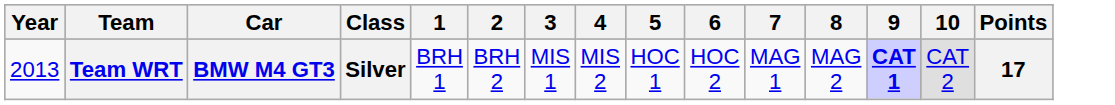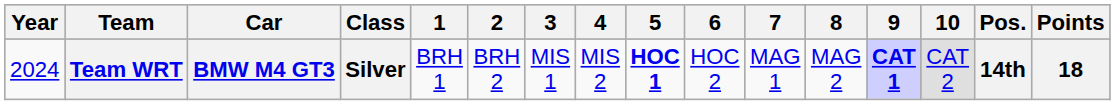+ column: Pos. | 14th
Team WRT | Year: 2013 -> 2024
Team WRT | 5: normal -> bold
Team WRT | Points: 17 -> 18
